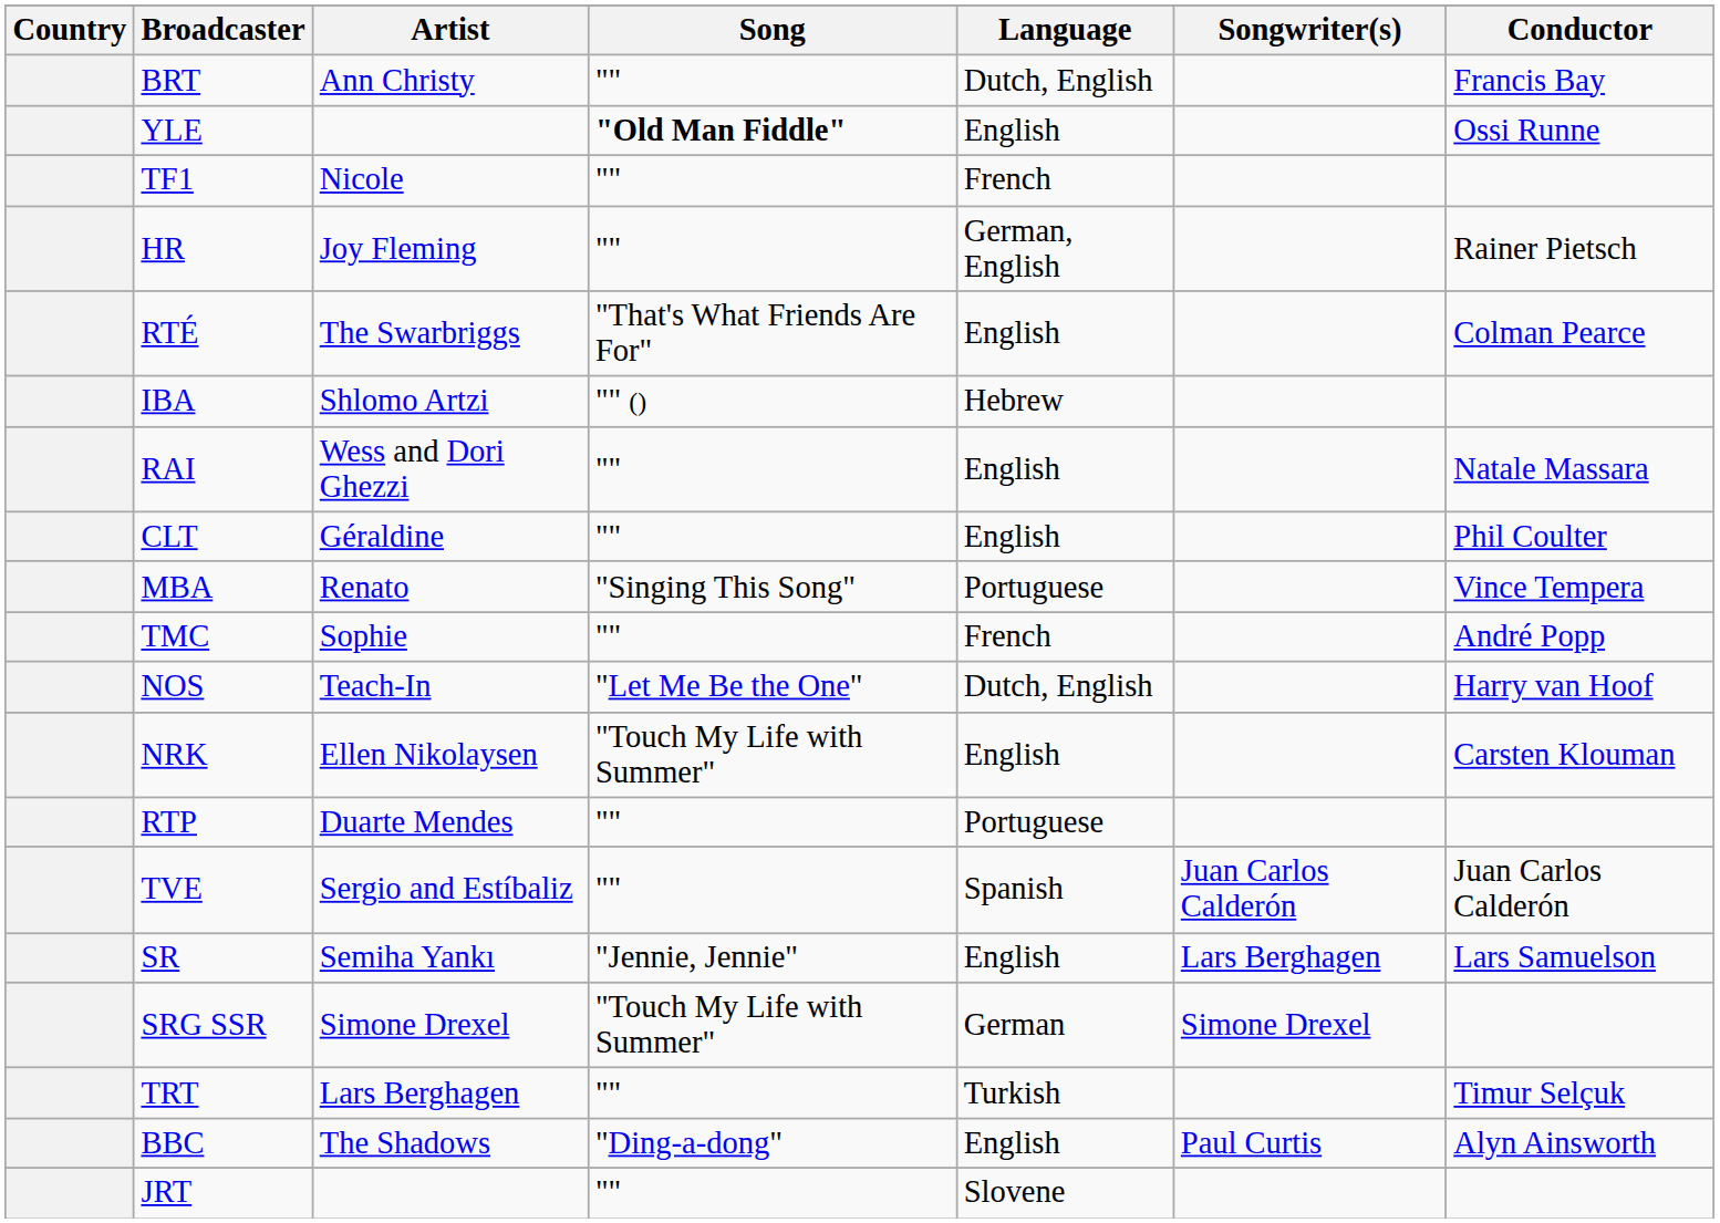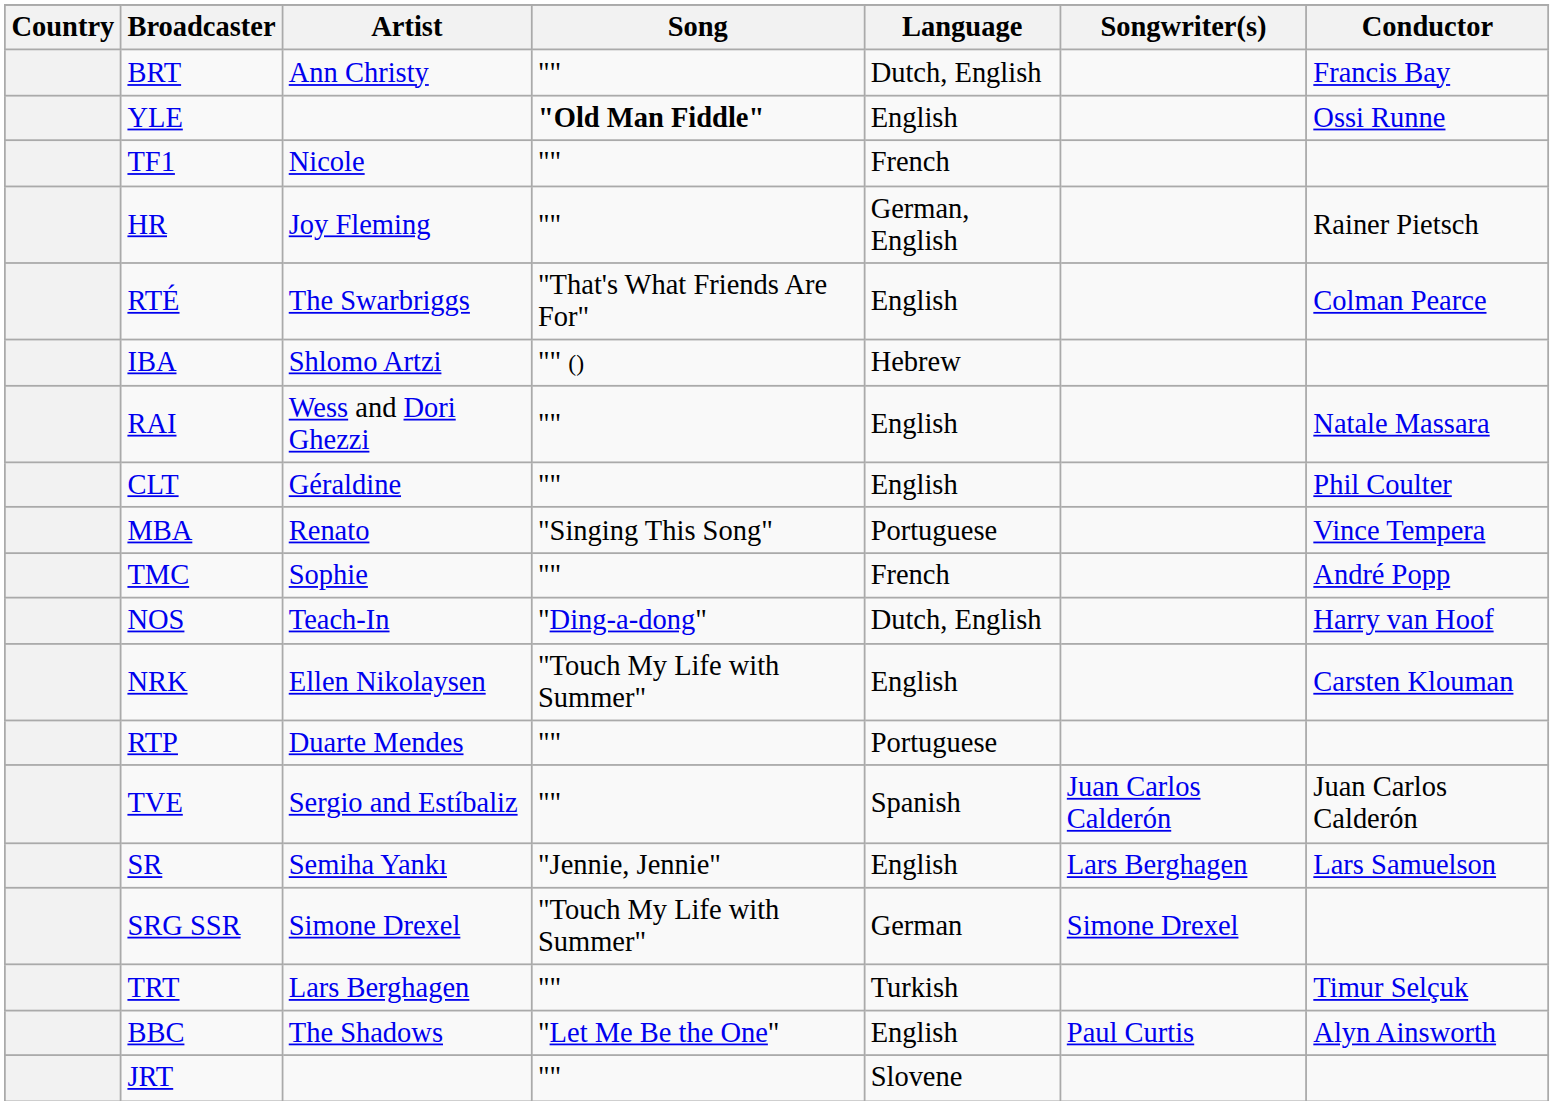NOS | Song: "Let Me Be the One" -> "Ding-a-dong"
BBC | Song: "Ding-a-dong" -> "Let Me Be the One"
